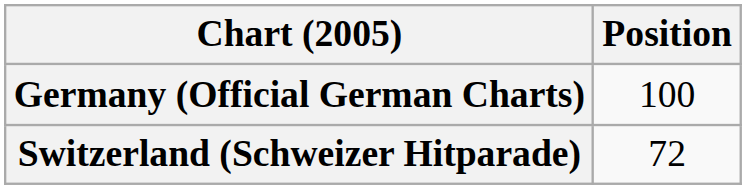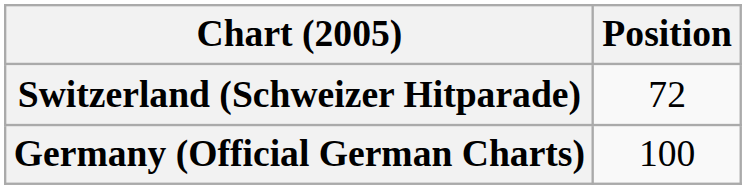rows swapped: Germany (Official German Charts) <-> Switzerland (Schweizer Hitparade)
